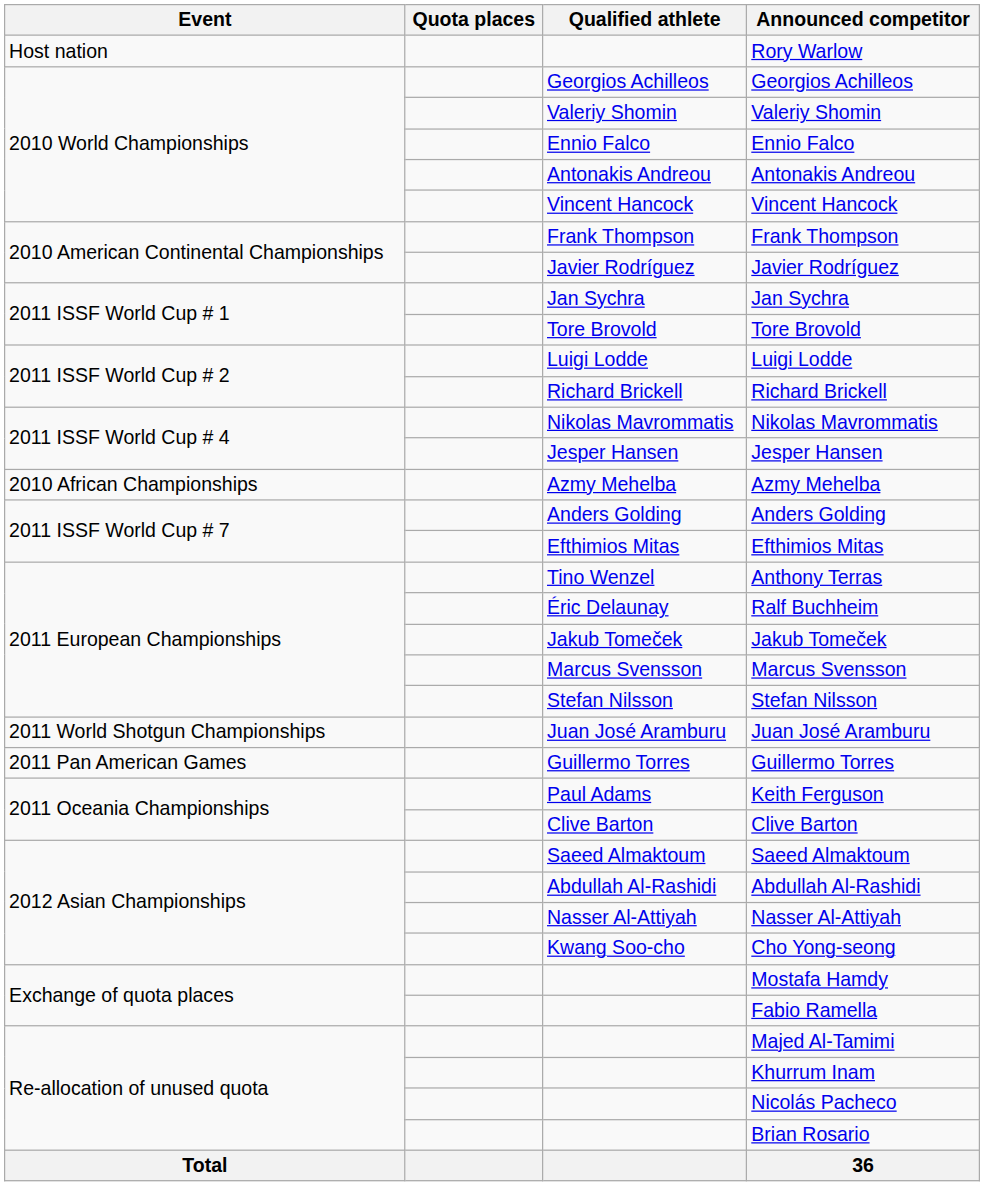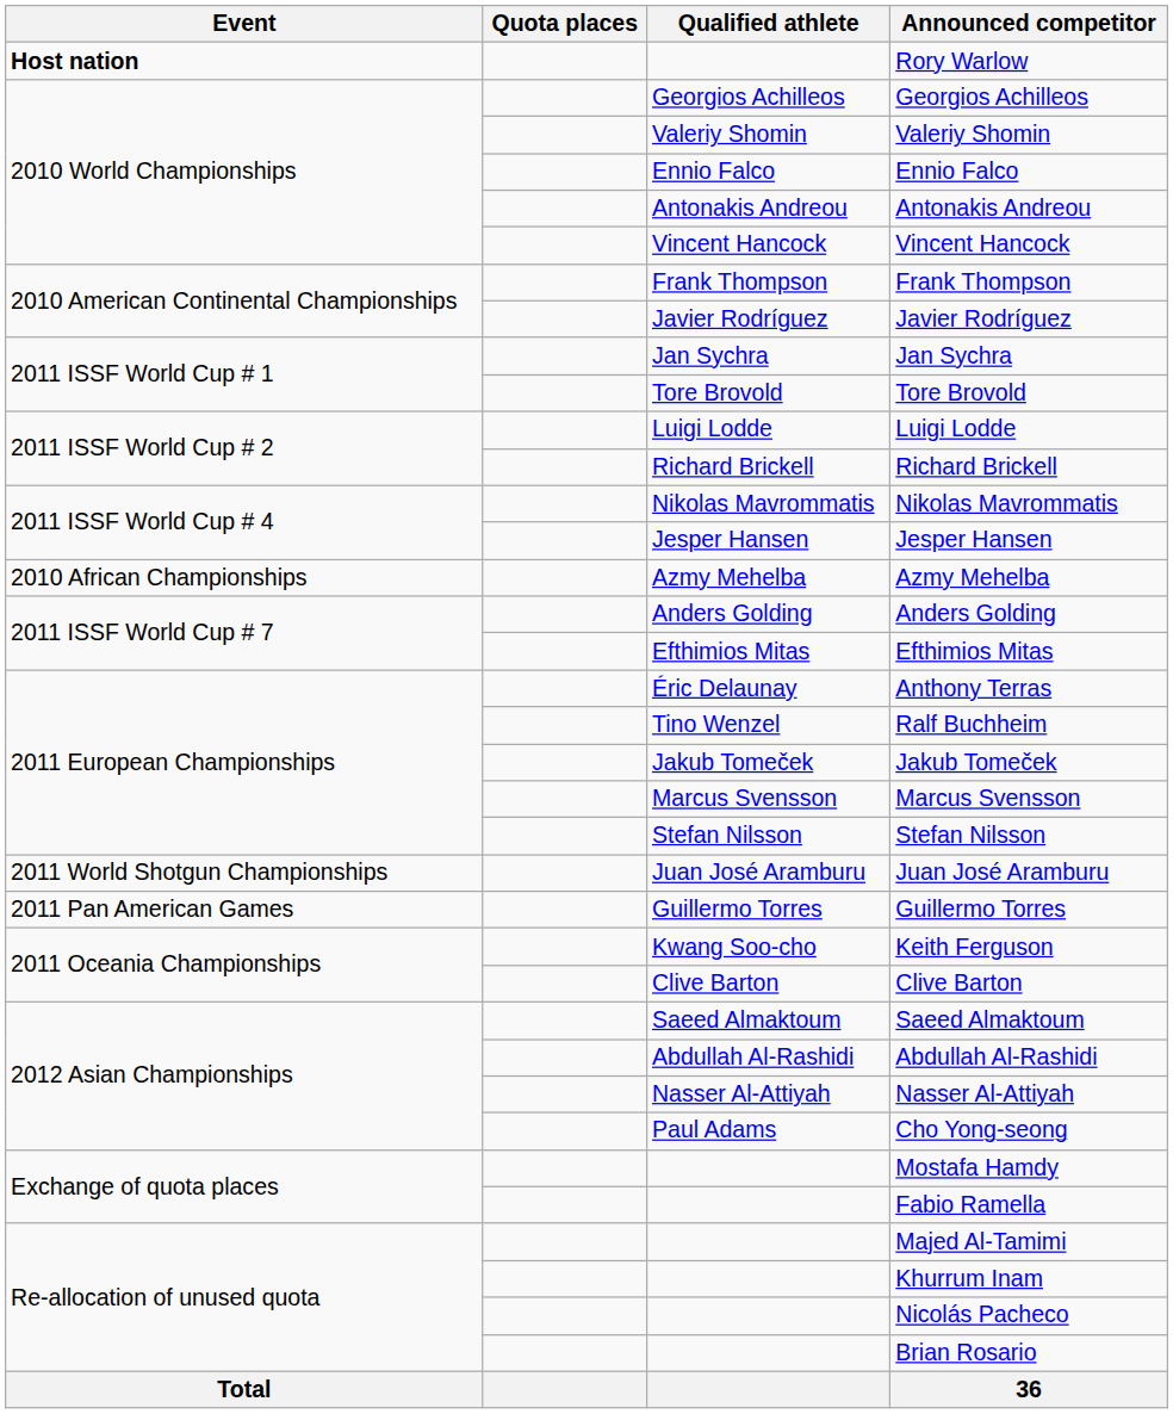Rory Warlow | Event: normal -> bold
Anthony Terras | Qualified athlete: Tino Wenzel -> Éric Delaunay
Ralf Buchheim | Qualified athlete: Éric Delaunay -> Tino Wenzel
Keith Ferguson | Qualified athlete: Paul Adams -> Kwang Soo-cho
Cho Yong-seong | Qualified athlete: Kwang Soo-cho -> Paul Adams
